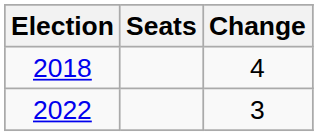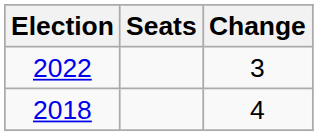rows swapped: 2018 <-> 2022
